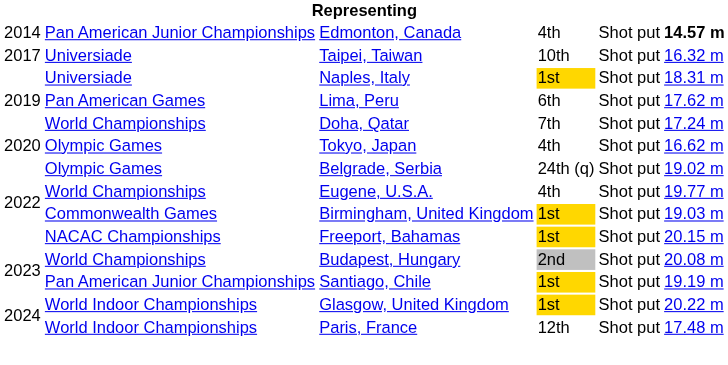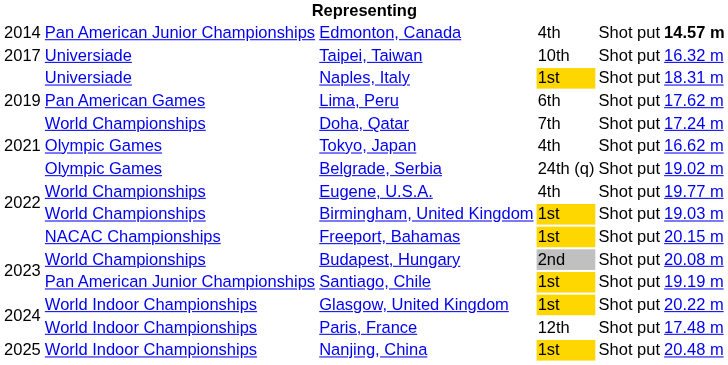Tokyo, Japan | column 1: 2020 -> 2021
Birmingham, United Kingdom | column 2: Commonwealth Games -> World Championships
+ row: 2025 | World Indoor Championships | Nanjing, China | 1st | Shot put | 20.48 m
